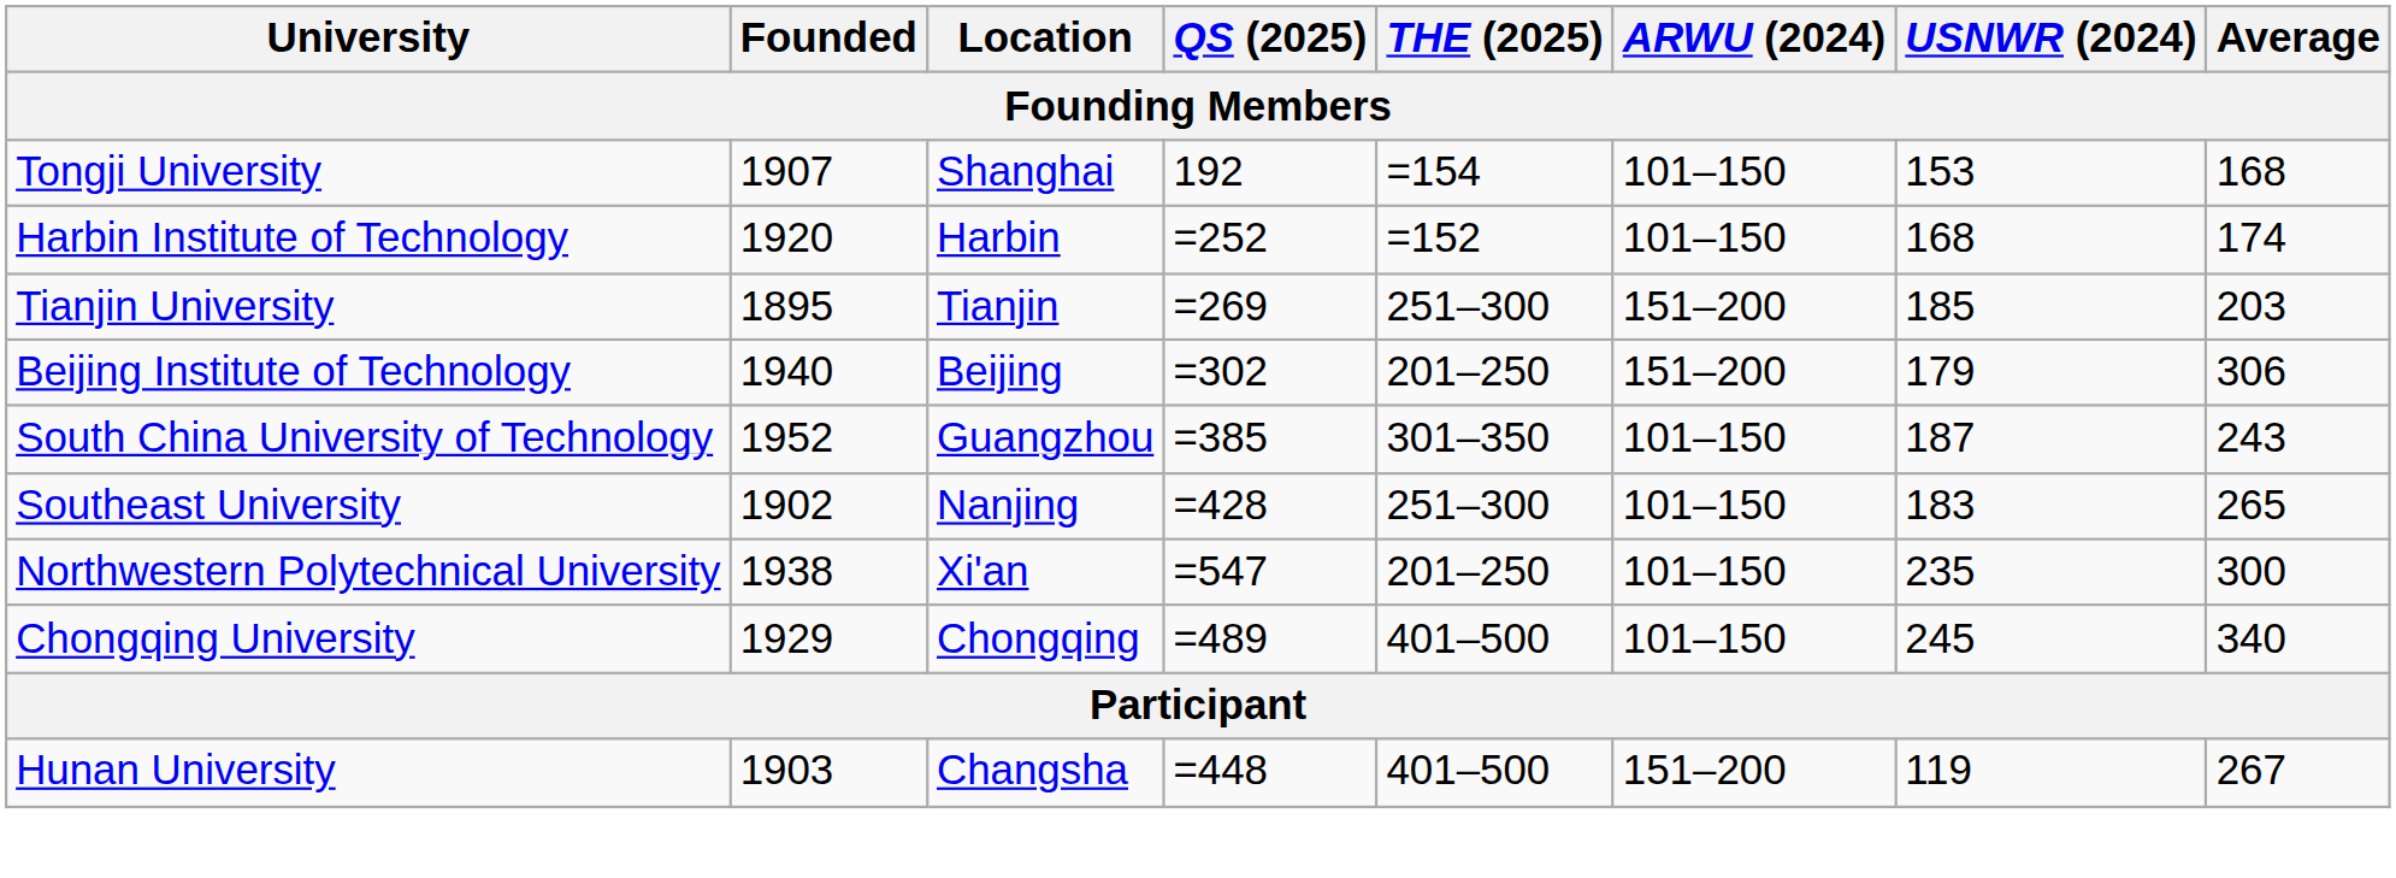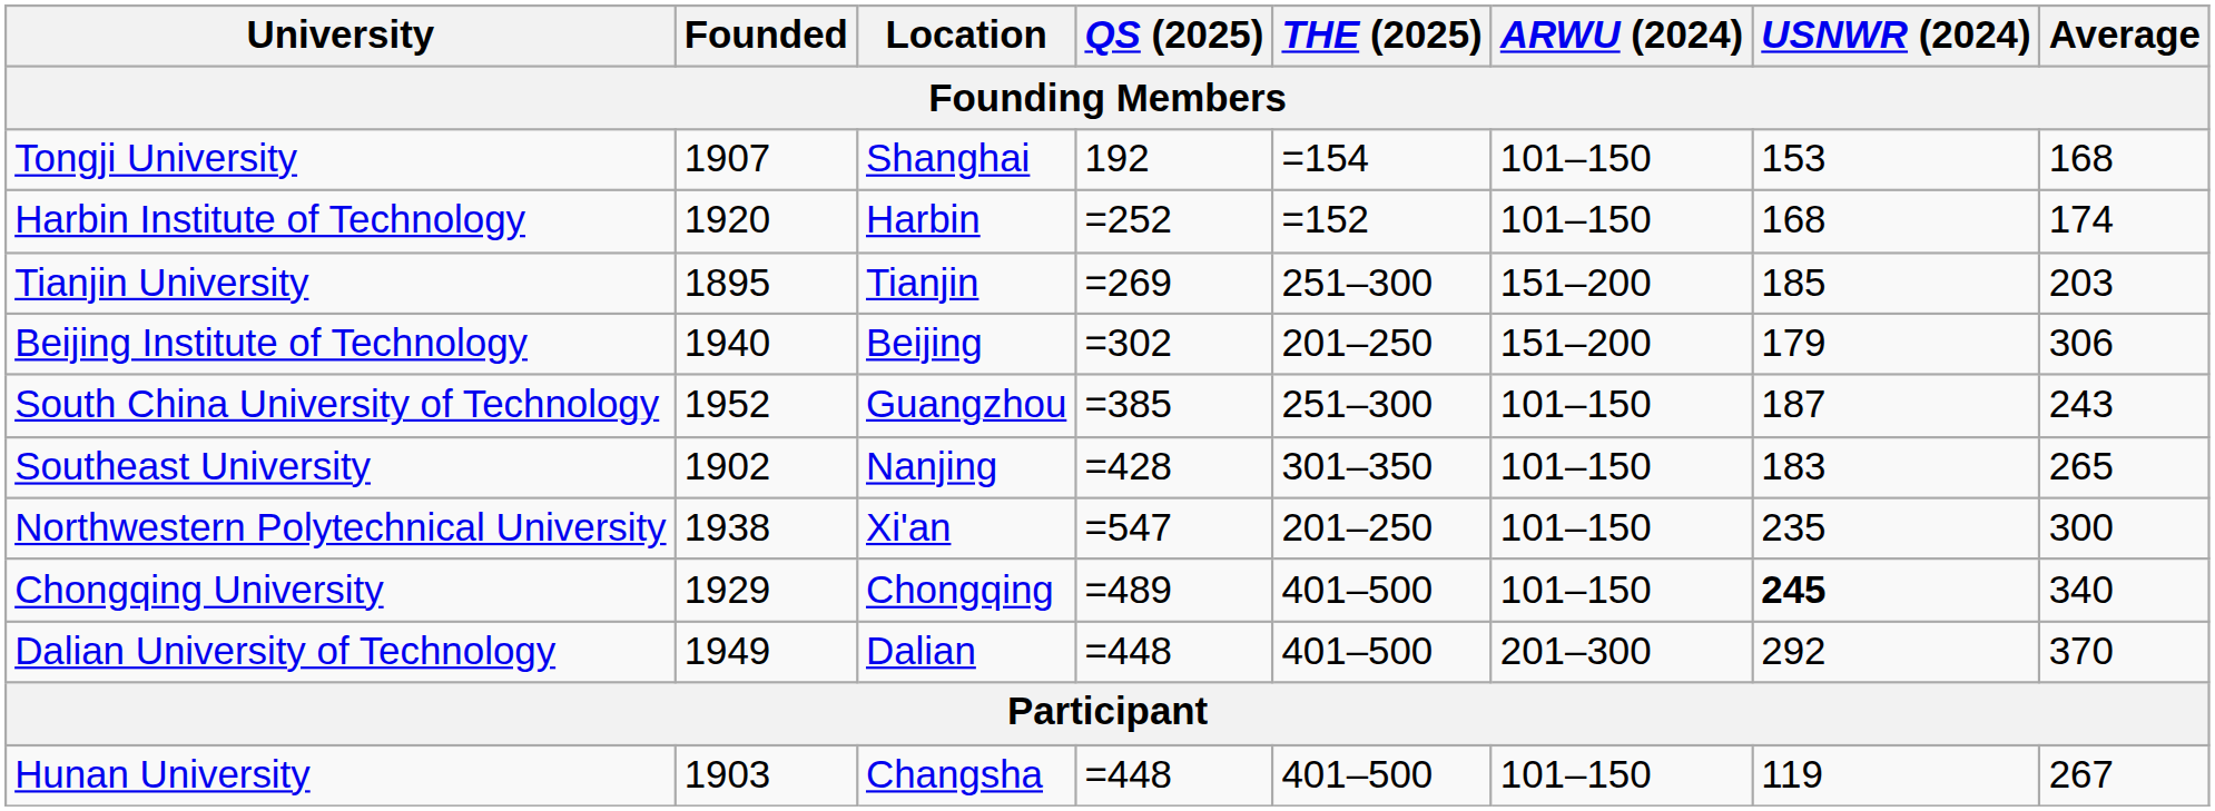South China University of Technology | THE (2025): 301–350 -> 251–300
Southeast University | THE (2025): 251–300 -> 301–350
Chongqing University | USNWR (2024): normal -> bold
+ row: Dalian University of Technology | 1949 | Dalian | =448 | 401–500 | 201–300 | 292 | 370
Hunan University | ARWU (2024): 151–200 -> 101–150
